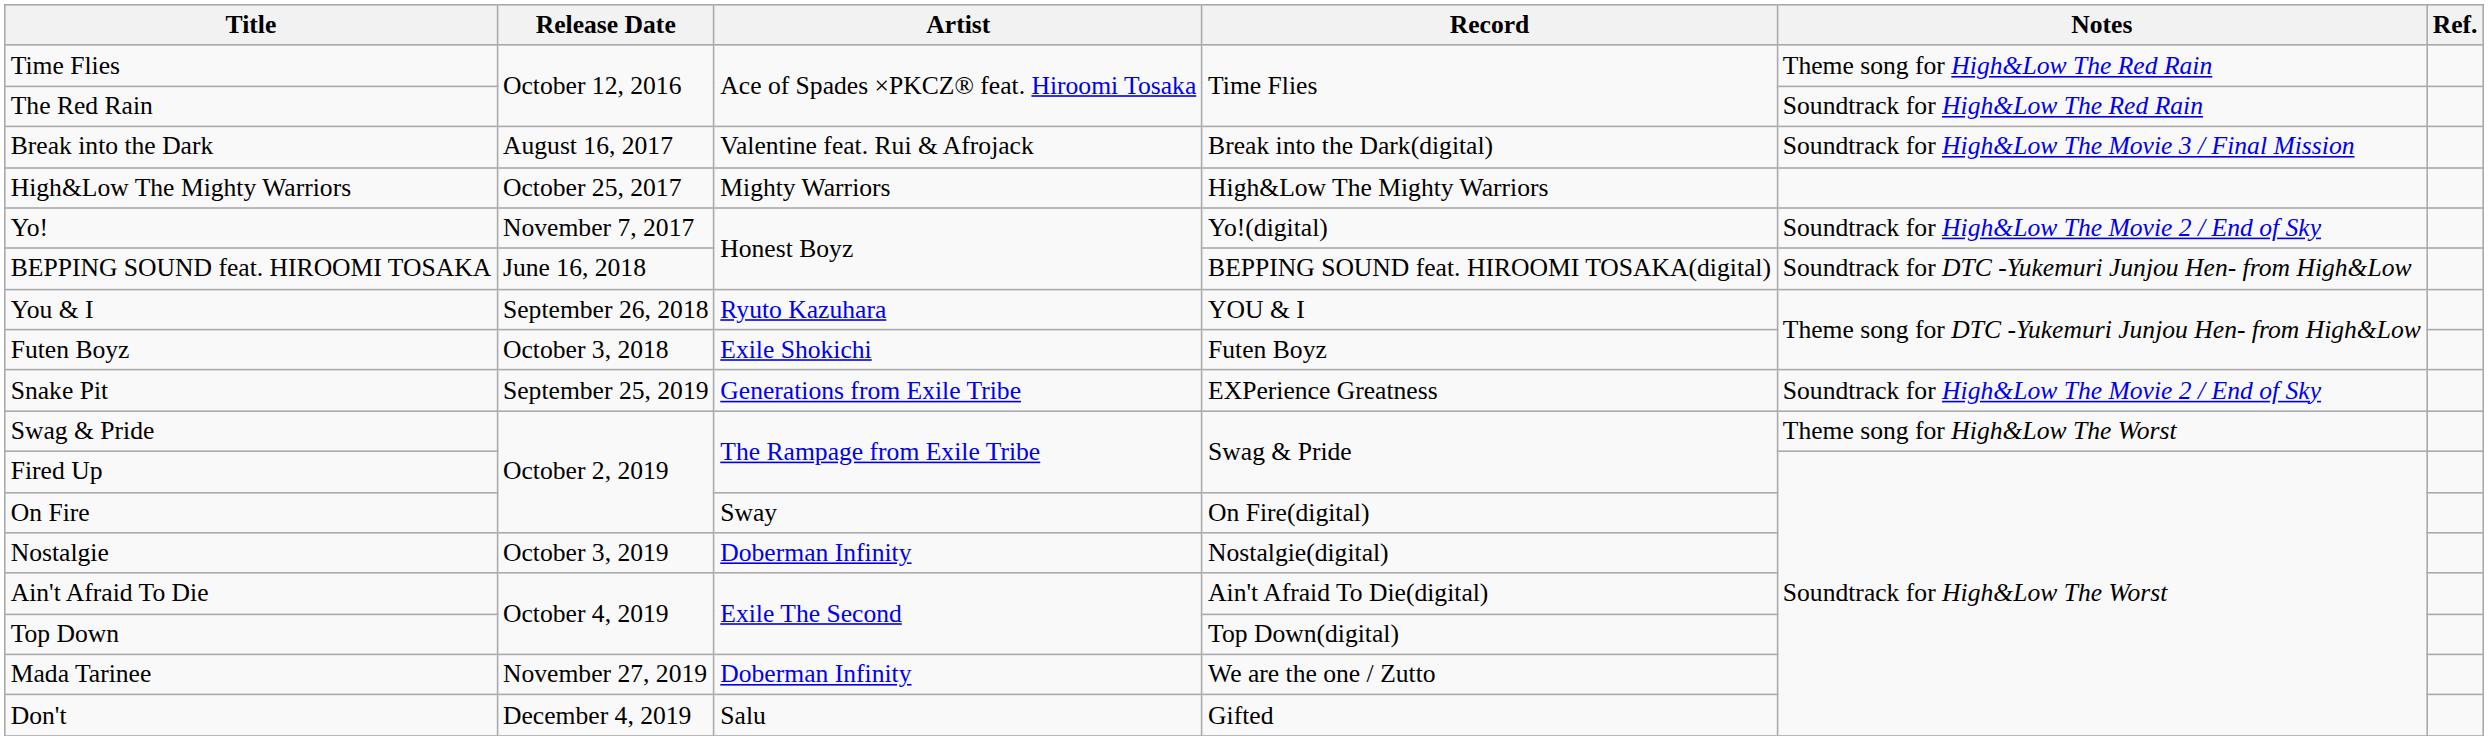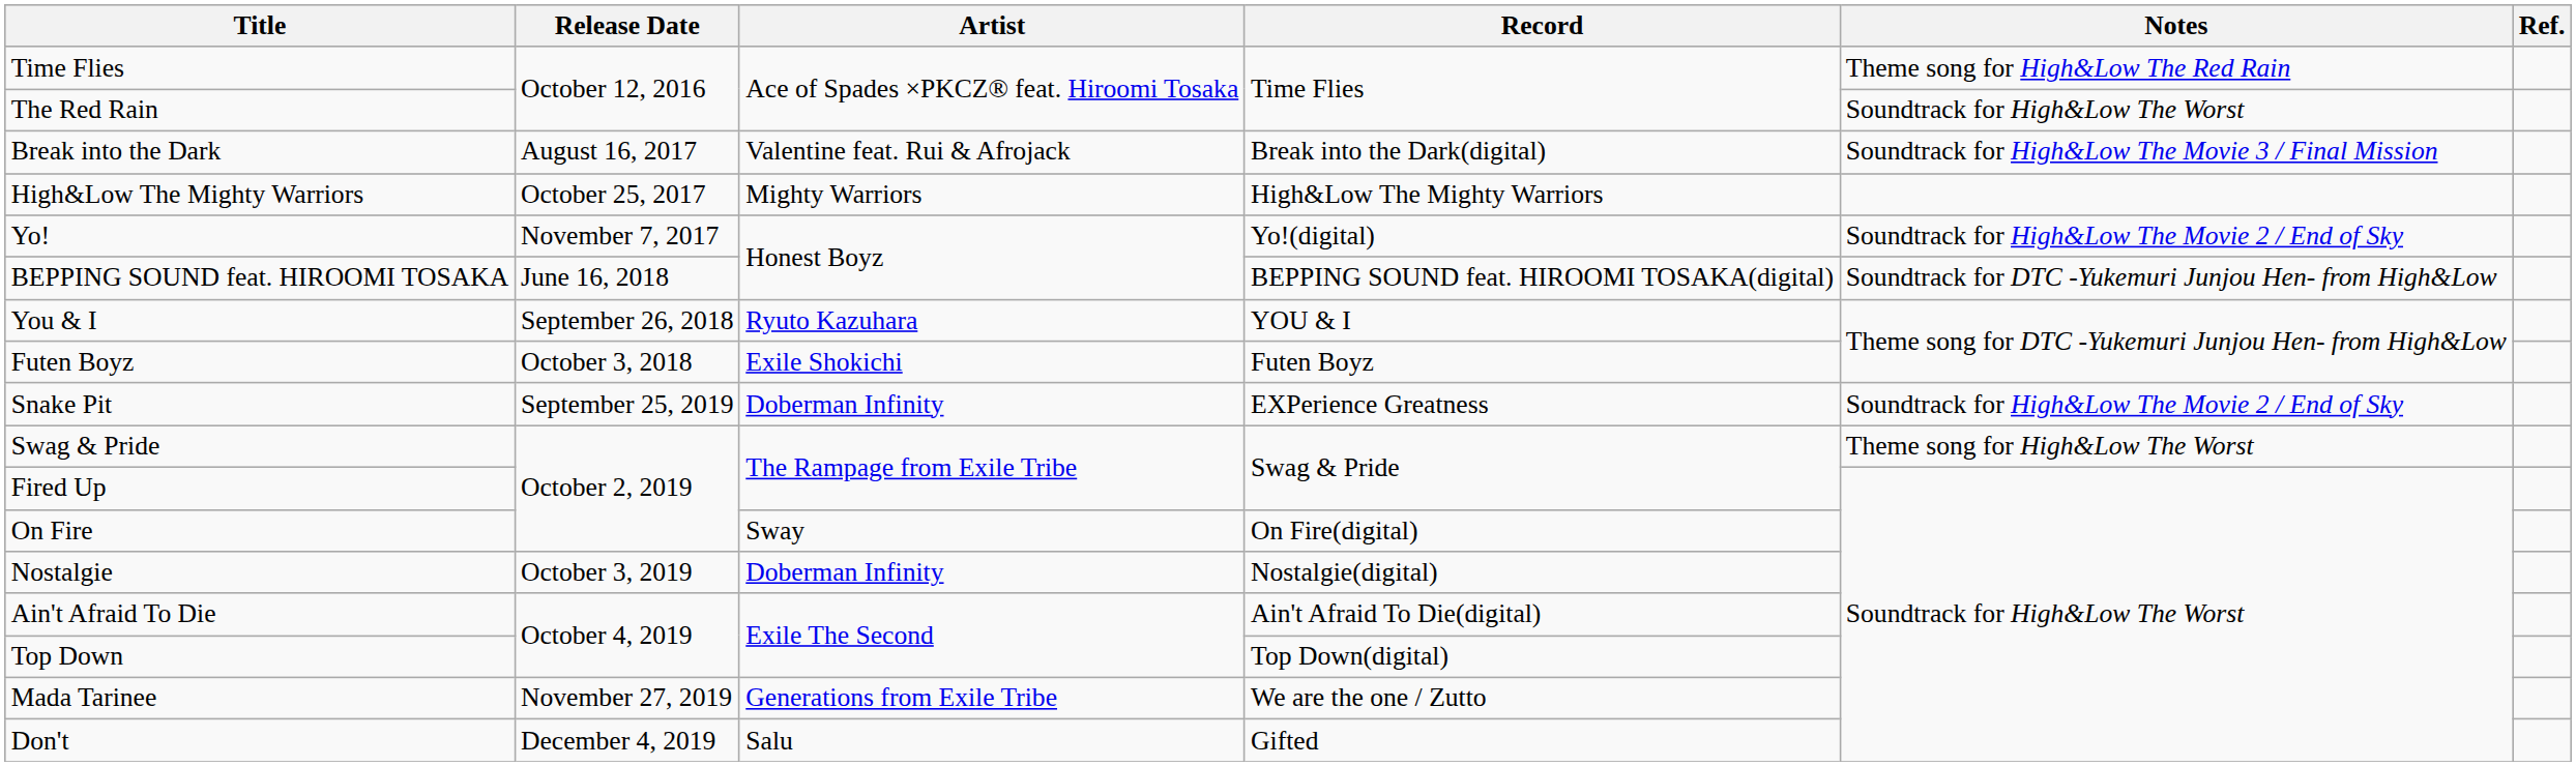The Red Rain | Notes: Soundtrack for High&Low The Red Rain -> Soundtrack for High&Low The Worst
Snake Pit | Artist: Generations from Exile Tribe -> Doberman Infinity
Mada Tarinee | Artist: Doberman Infinity -> Generations from Exile Tribe
